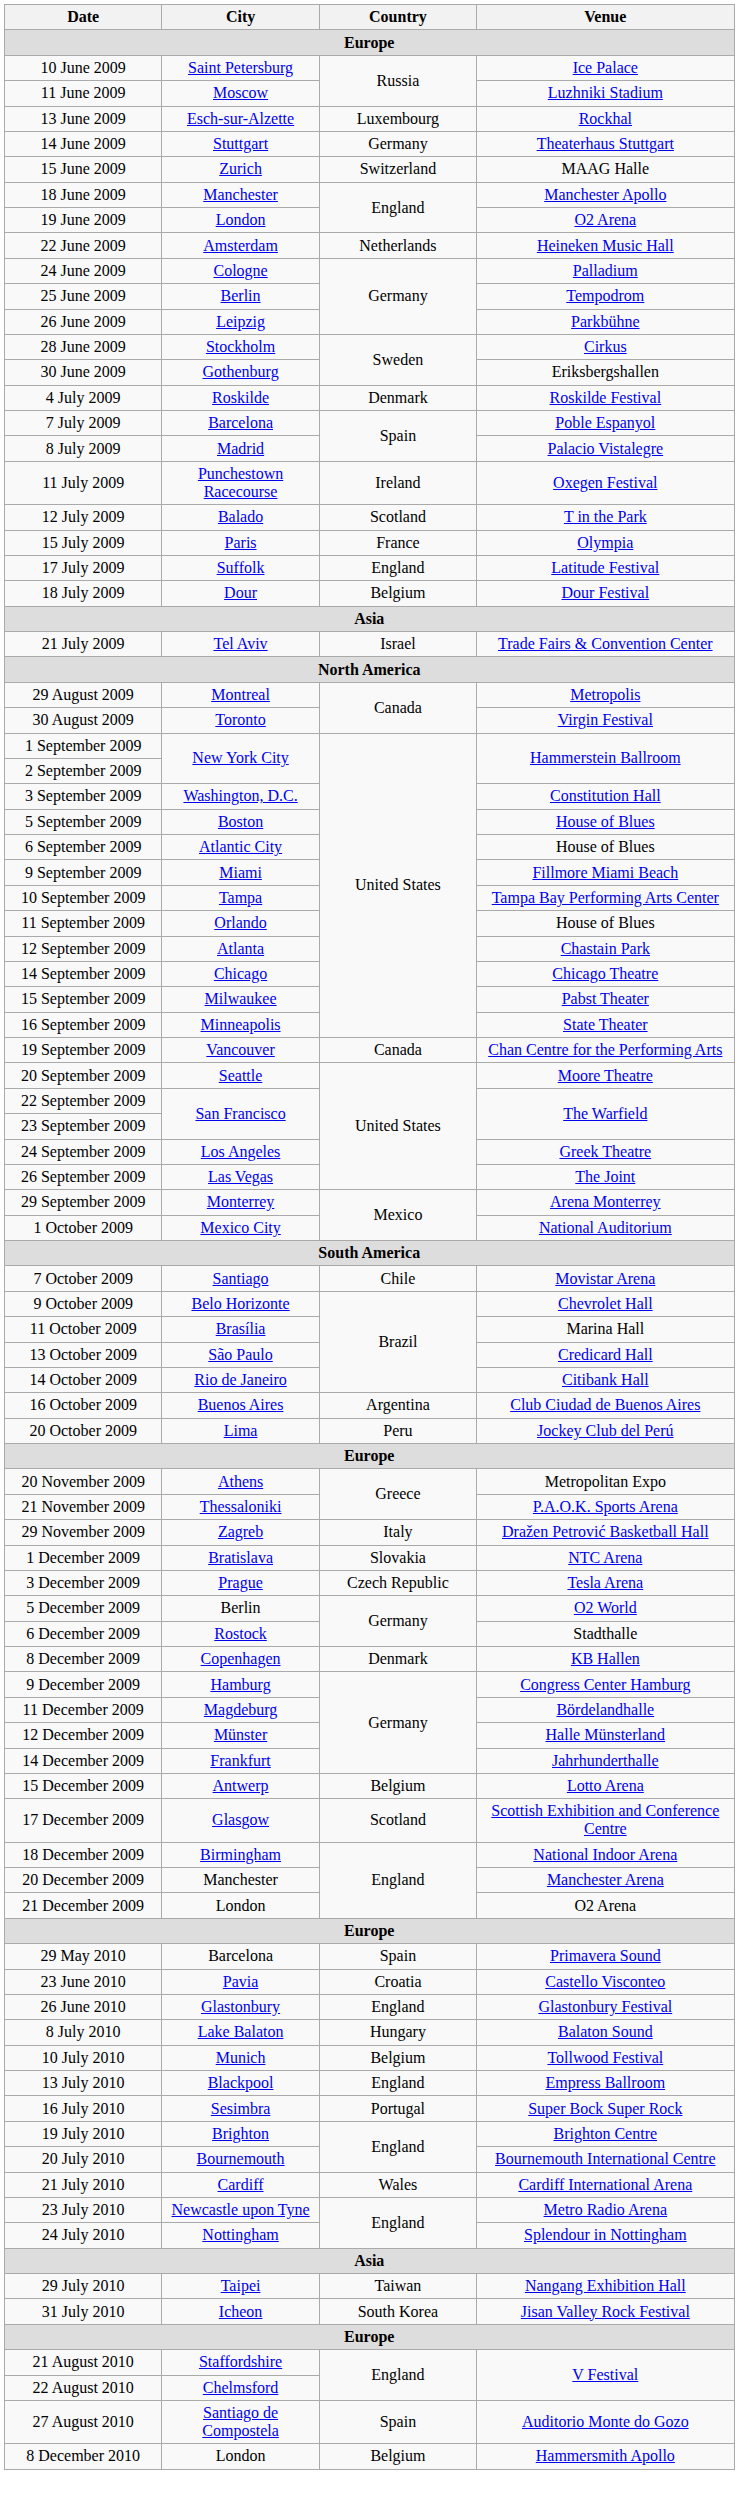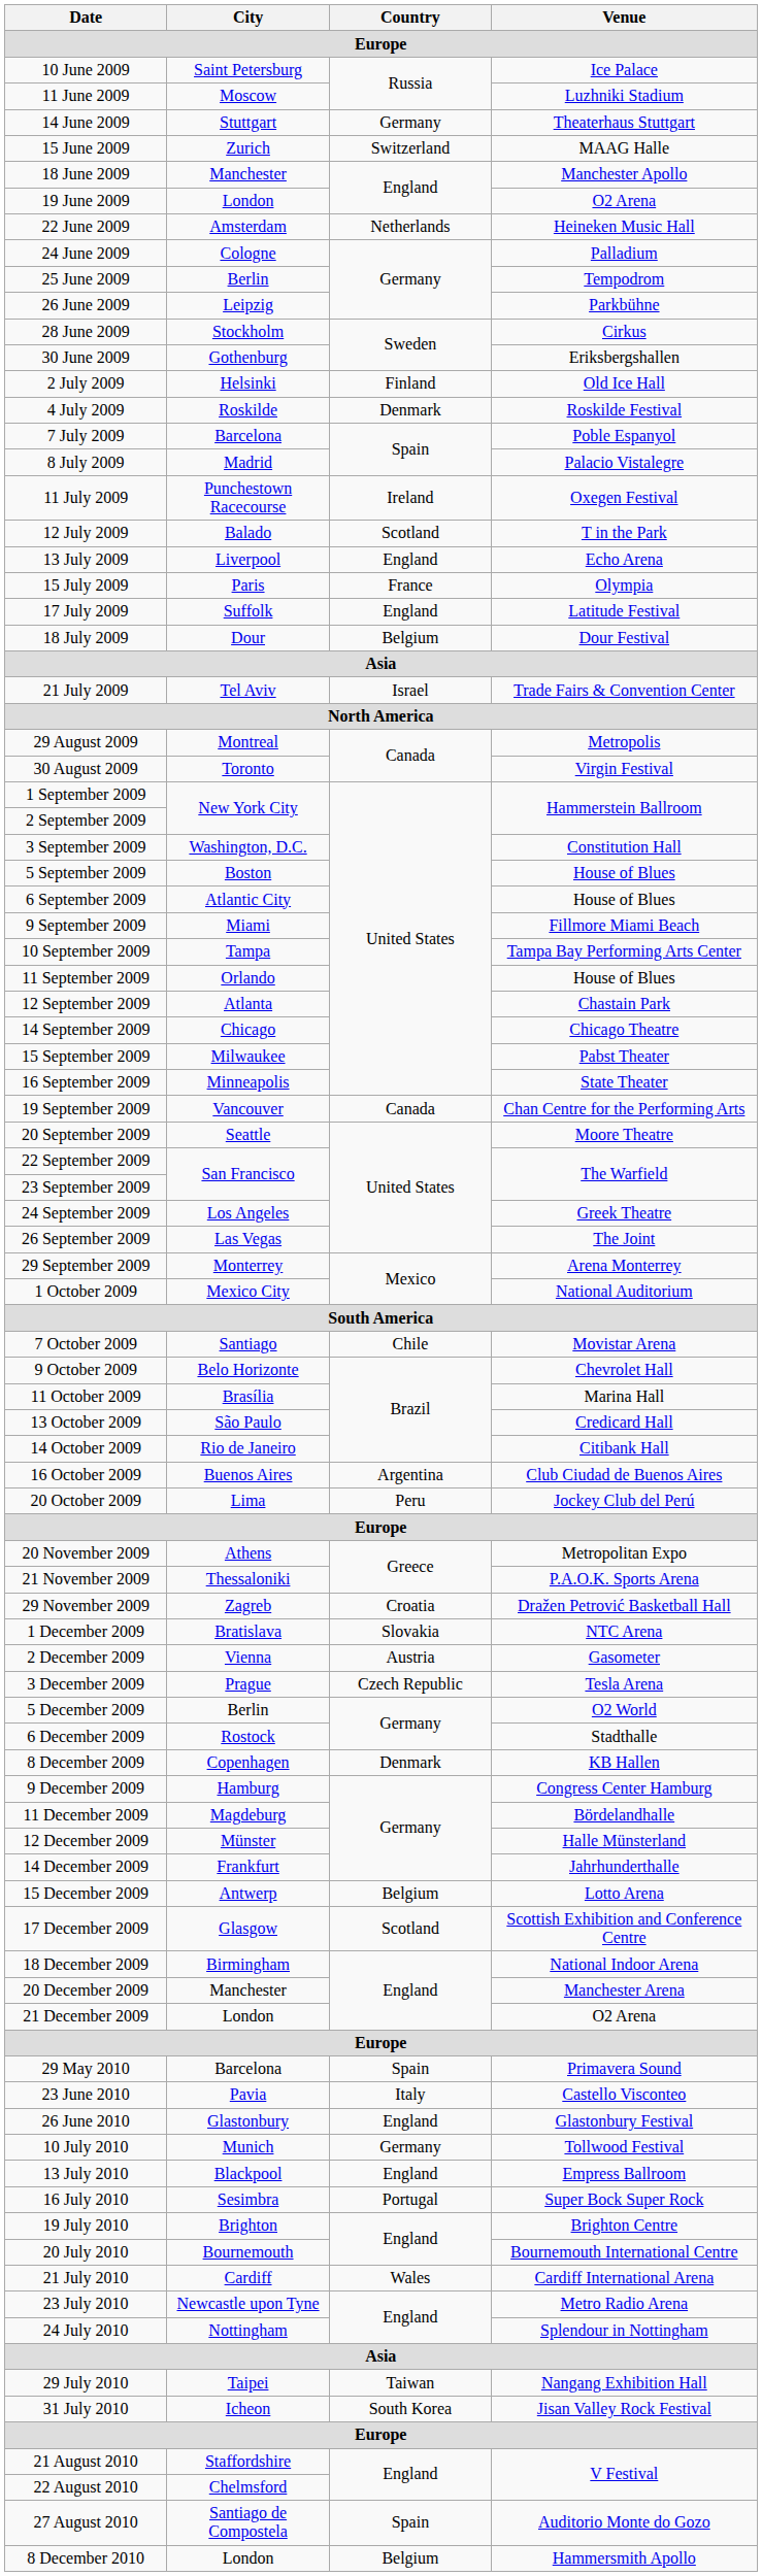- row: 13 June 2009 | Esch-sur-Alzette | Luxembourg | Rockhal
+ row: 2 July 2009 | Helsinki | Finland | Old Ice Hall
+ row: 13 July 2009 | Liverpool | England | Echo Arena
29 November 2009 | Country: Italy -> Croatia
+ row: 2 December 2009 | Vienna | Austria | Gasometer
23 June 2010 | Country: Croatia -> Italy
- row: 8 July 2010 | Lake Balaton | Hungary | Balaton Sound
10 July 2010 | Country: Belgium -> Germany
